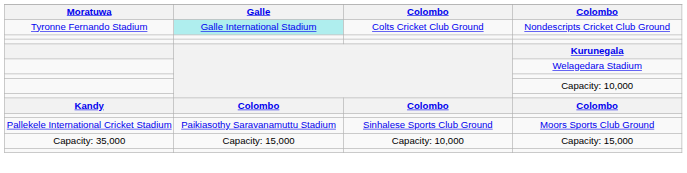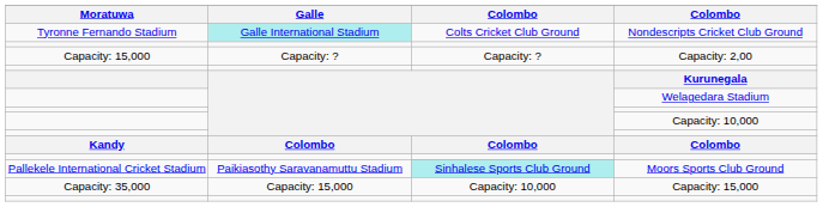+ row: Capacity: 15,000 | Capacity: ? | Capacity: ? | Capacity: 2,00
Moors Sports Club Ground | column 3: no background -> paleturquoise background
